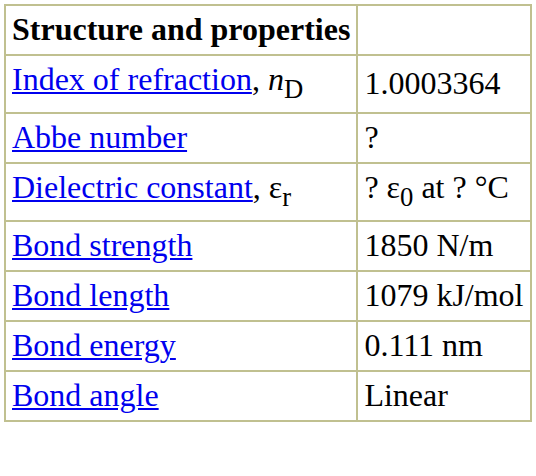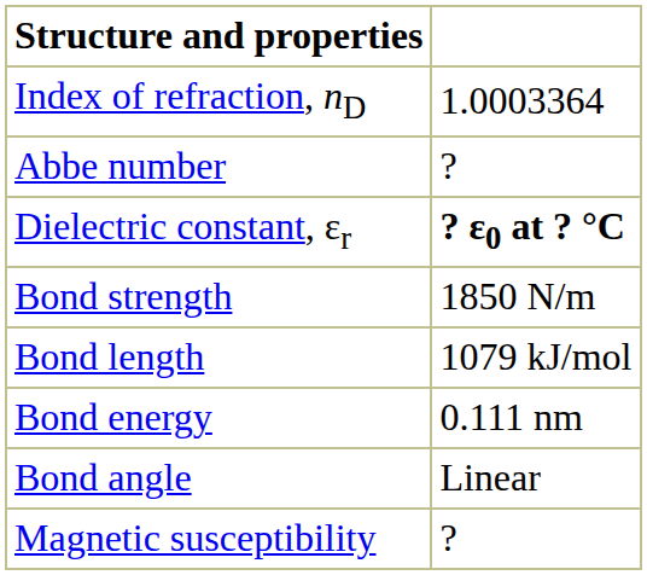Dielectric constant, εr | column 2: normal -> bold
+ row: Magnetic susceptibility | ?
